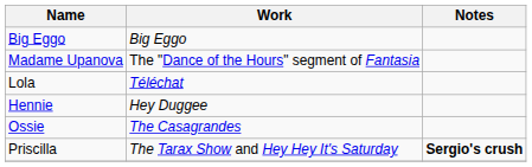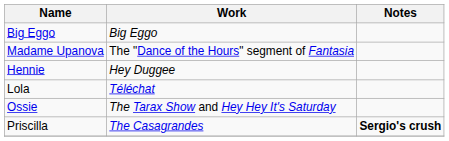rows swapped: Hennie <-> Lola
Ossie | Work: The Casagrandes -> The Tarax Show and Hey Hey It's Saturday
Priscilla | Work: The Tarax Show and Hey Hey It's Saturday -> The Casagrandes
